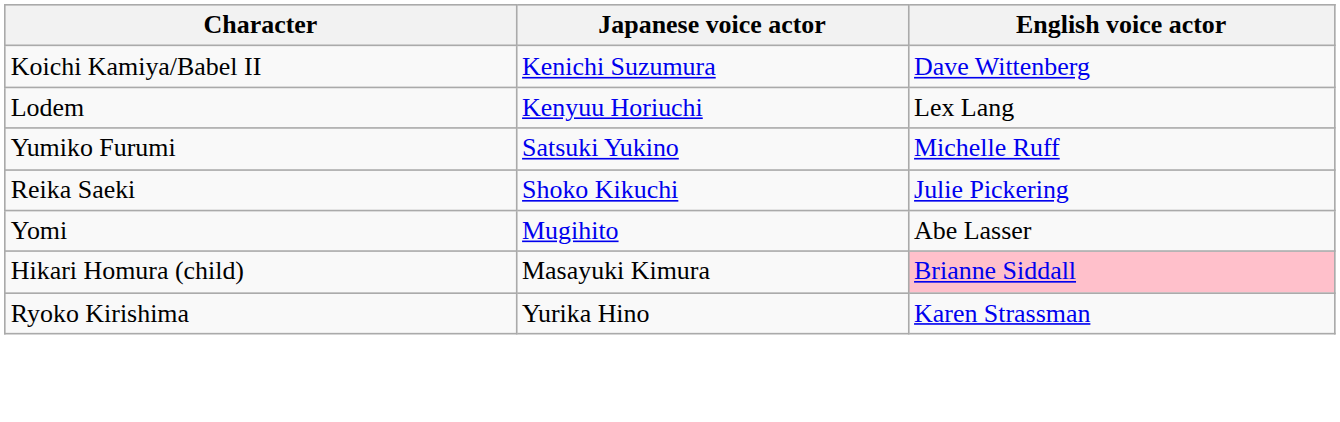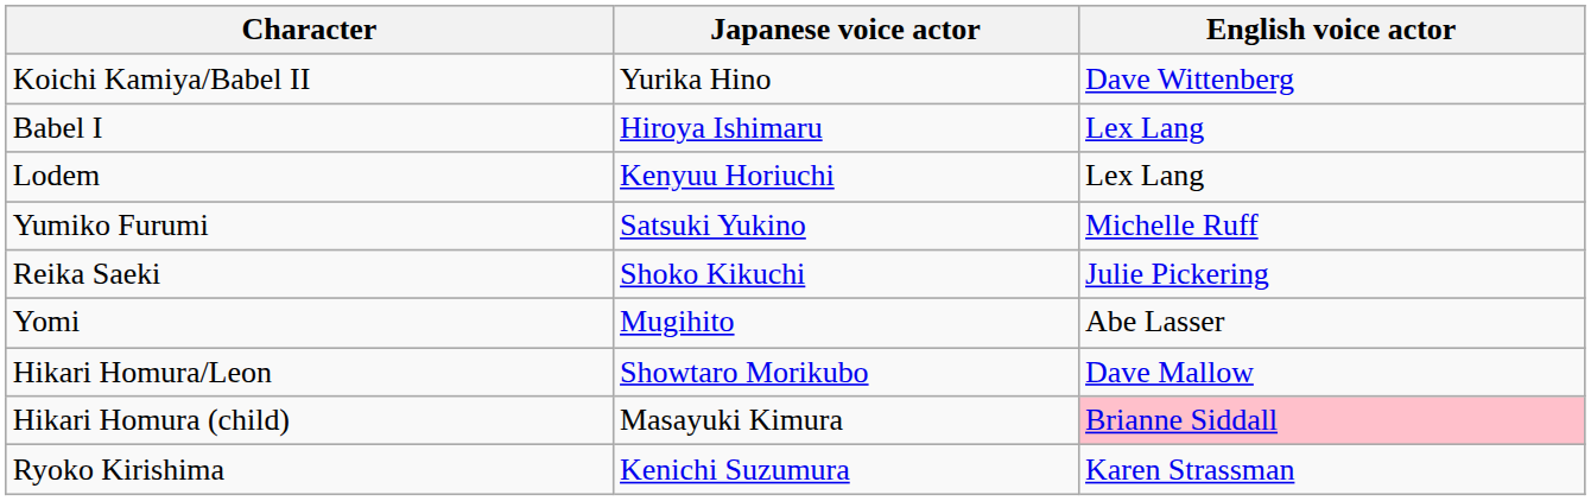Koichi Kamiya/Babel II | Japanese voice actor: Kenichi Suzumura -> Yurika Hino
+ row: Babel I | Hiroya Ishimaru | Lex Lang
+ row: Hikari Homura/Leon | Showtaro Morikubo | Dave Mallow
Ryoko Kirishima | Japanese voice actor: Yurika Hino -> Kenichi Suzumura
